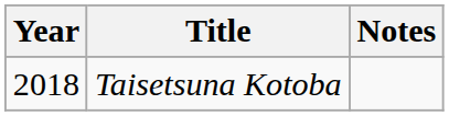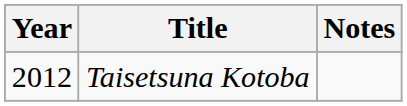Taisetsuna Kotoba | Year: 2018 -> 2012
